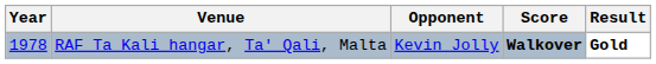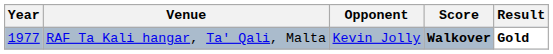RAF Ta Kali hangar, Ta' Qali, Malta | Year: 1978 -> 1977
